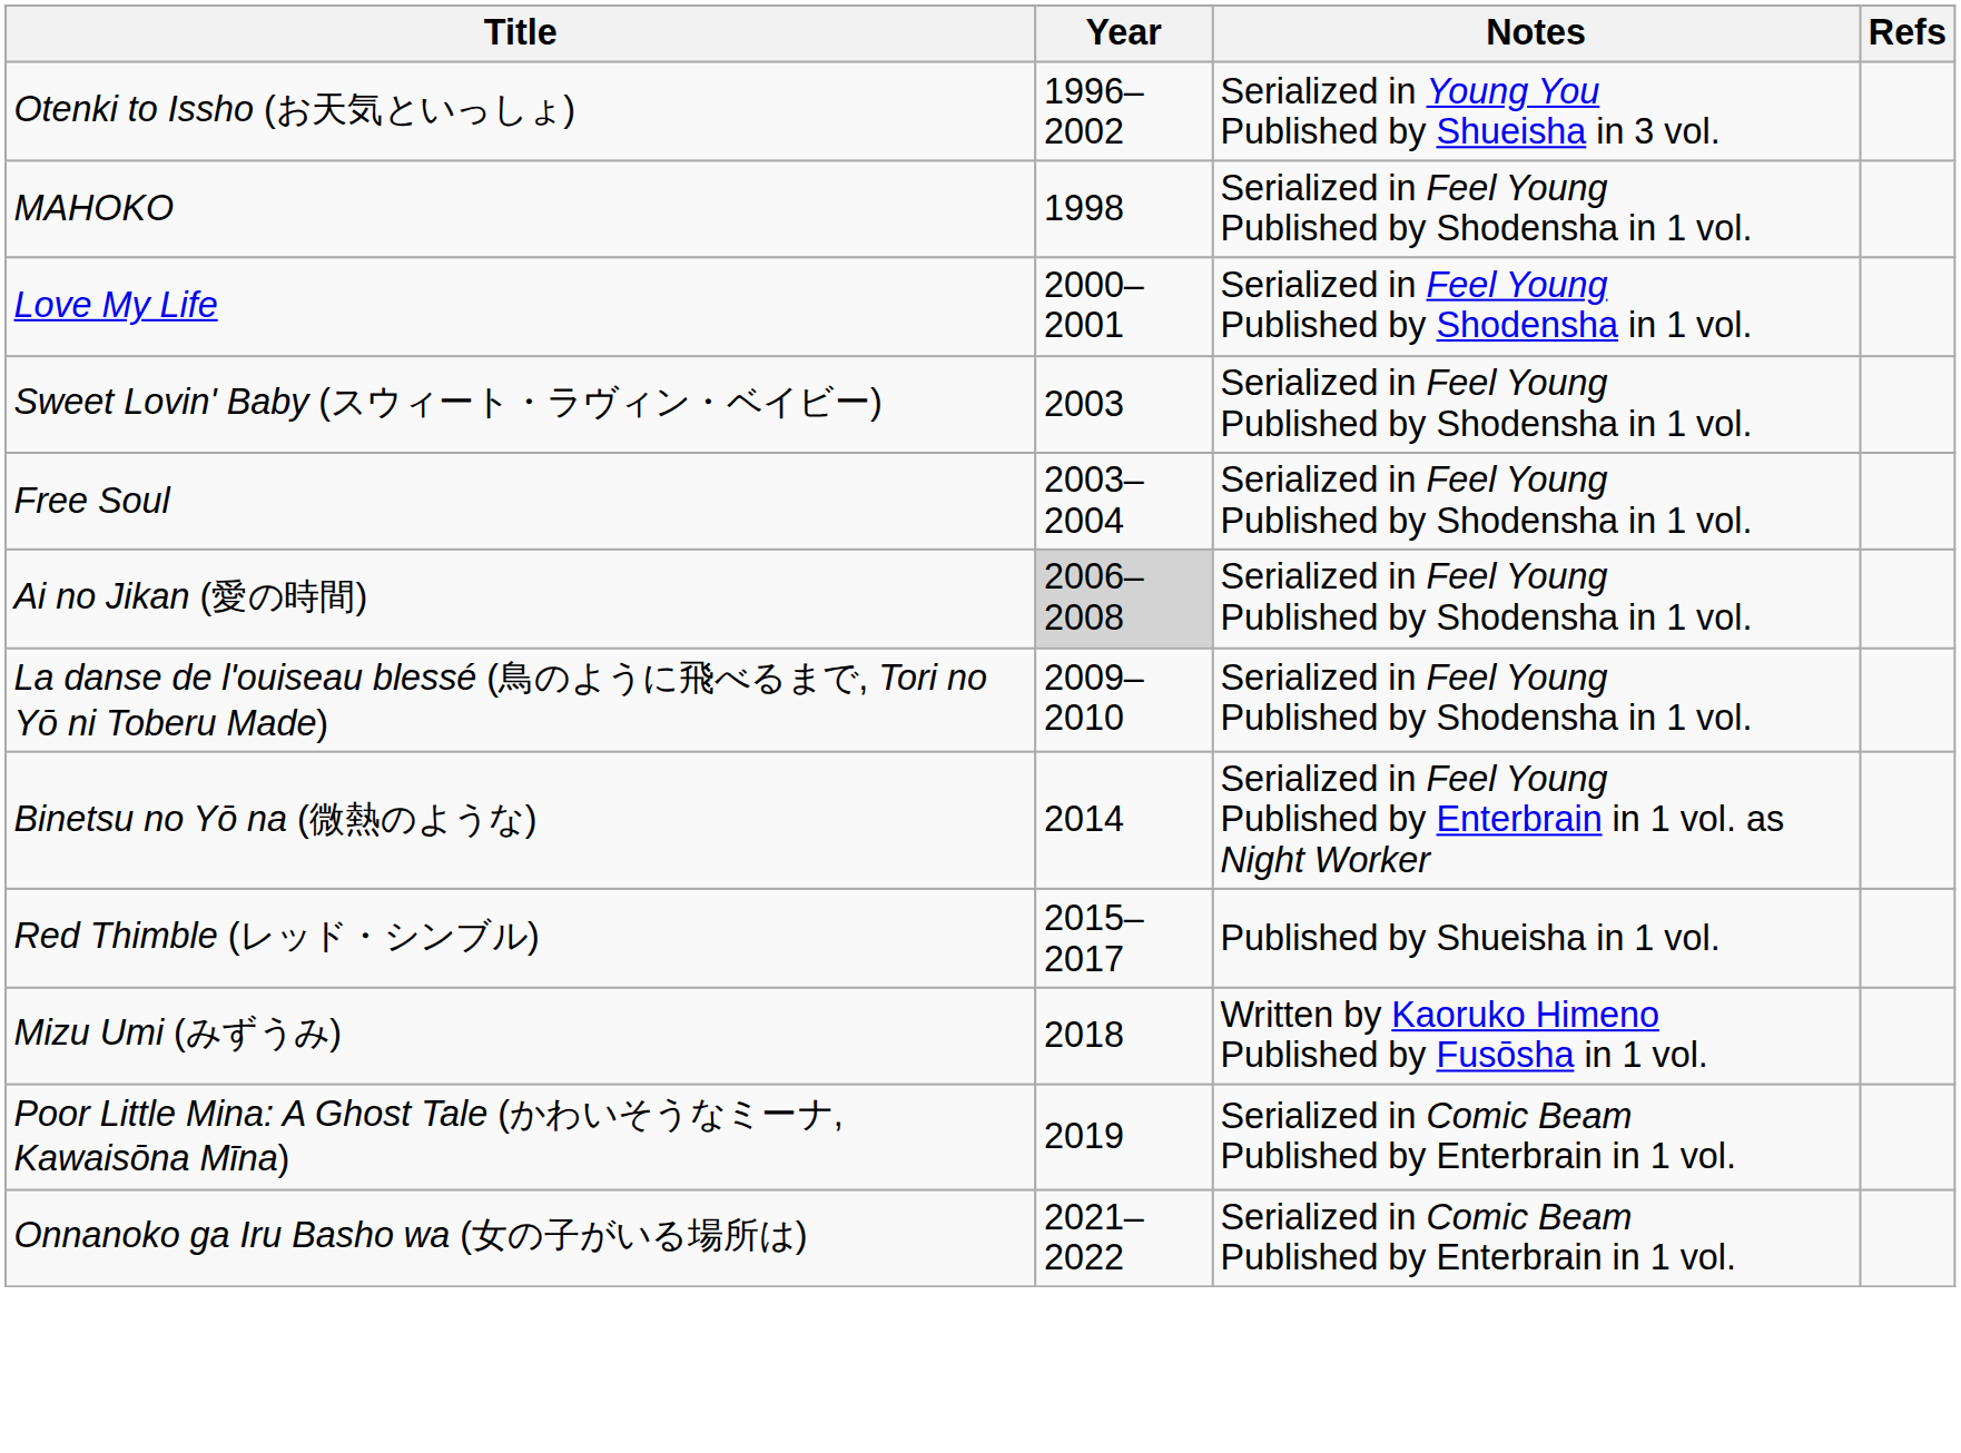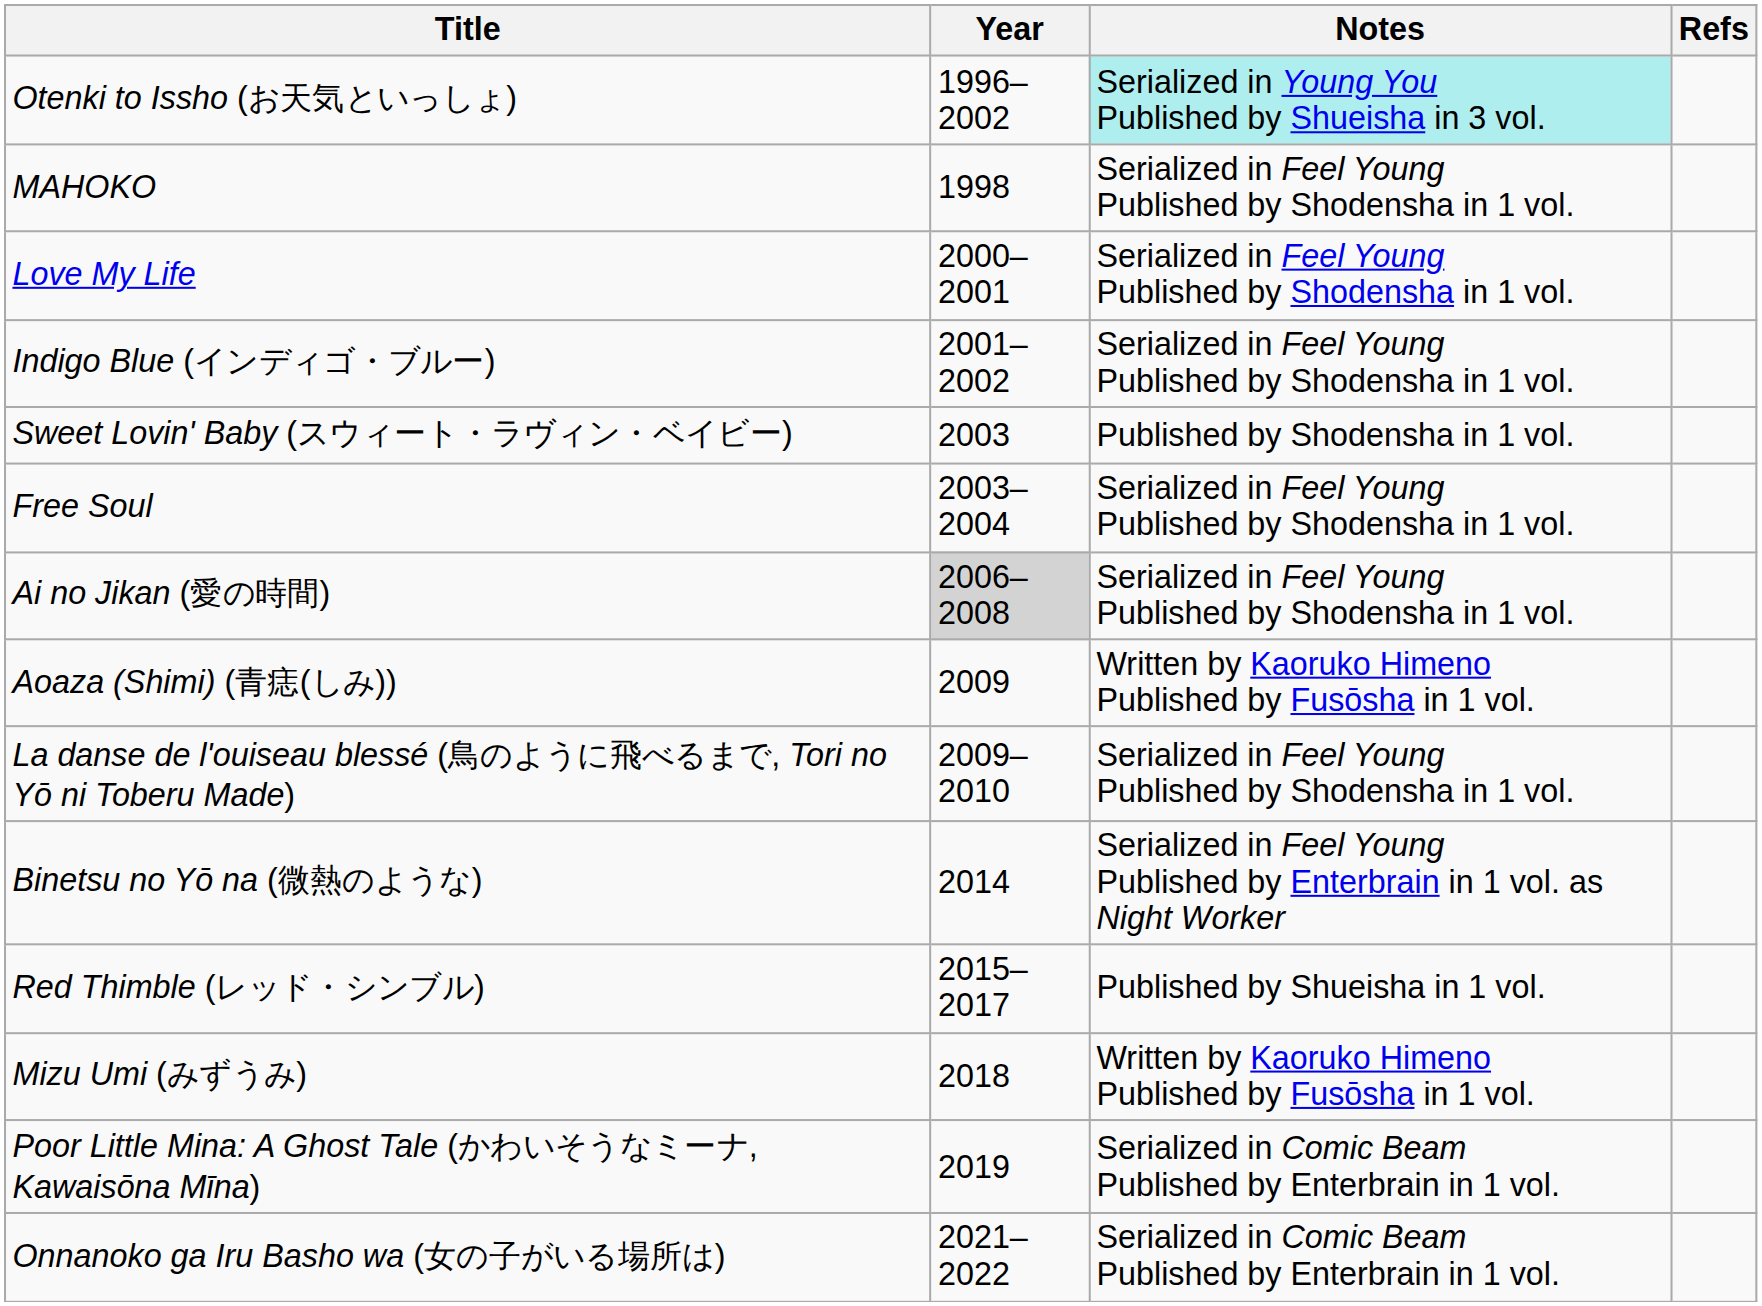Otenki to Issho (お天気といっしょ) | Notes: no background -> paleturquoise background
+ row: Indigo Blue (インディゴ・ブルー) | 2001–2002 | Serialized in Feel Young Published by Shodensha in 1 vol.
Sweet Lovin' Baby (スウィート・ラヴィン・ベイビー) | Notes: Serialized in Feel Young Published by Shodensha in 1 vol. -> Published by Shodensha in 1 vol.
+ row: Aoaza (Shimi) (青痣(しみ)) | 2009 | Written by Kaoruko Himeno Published by Fusōsha in 1 vol.
